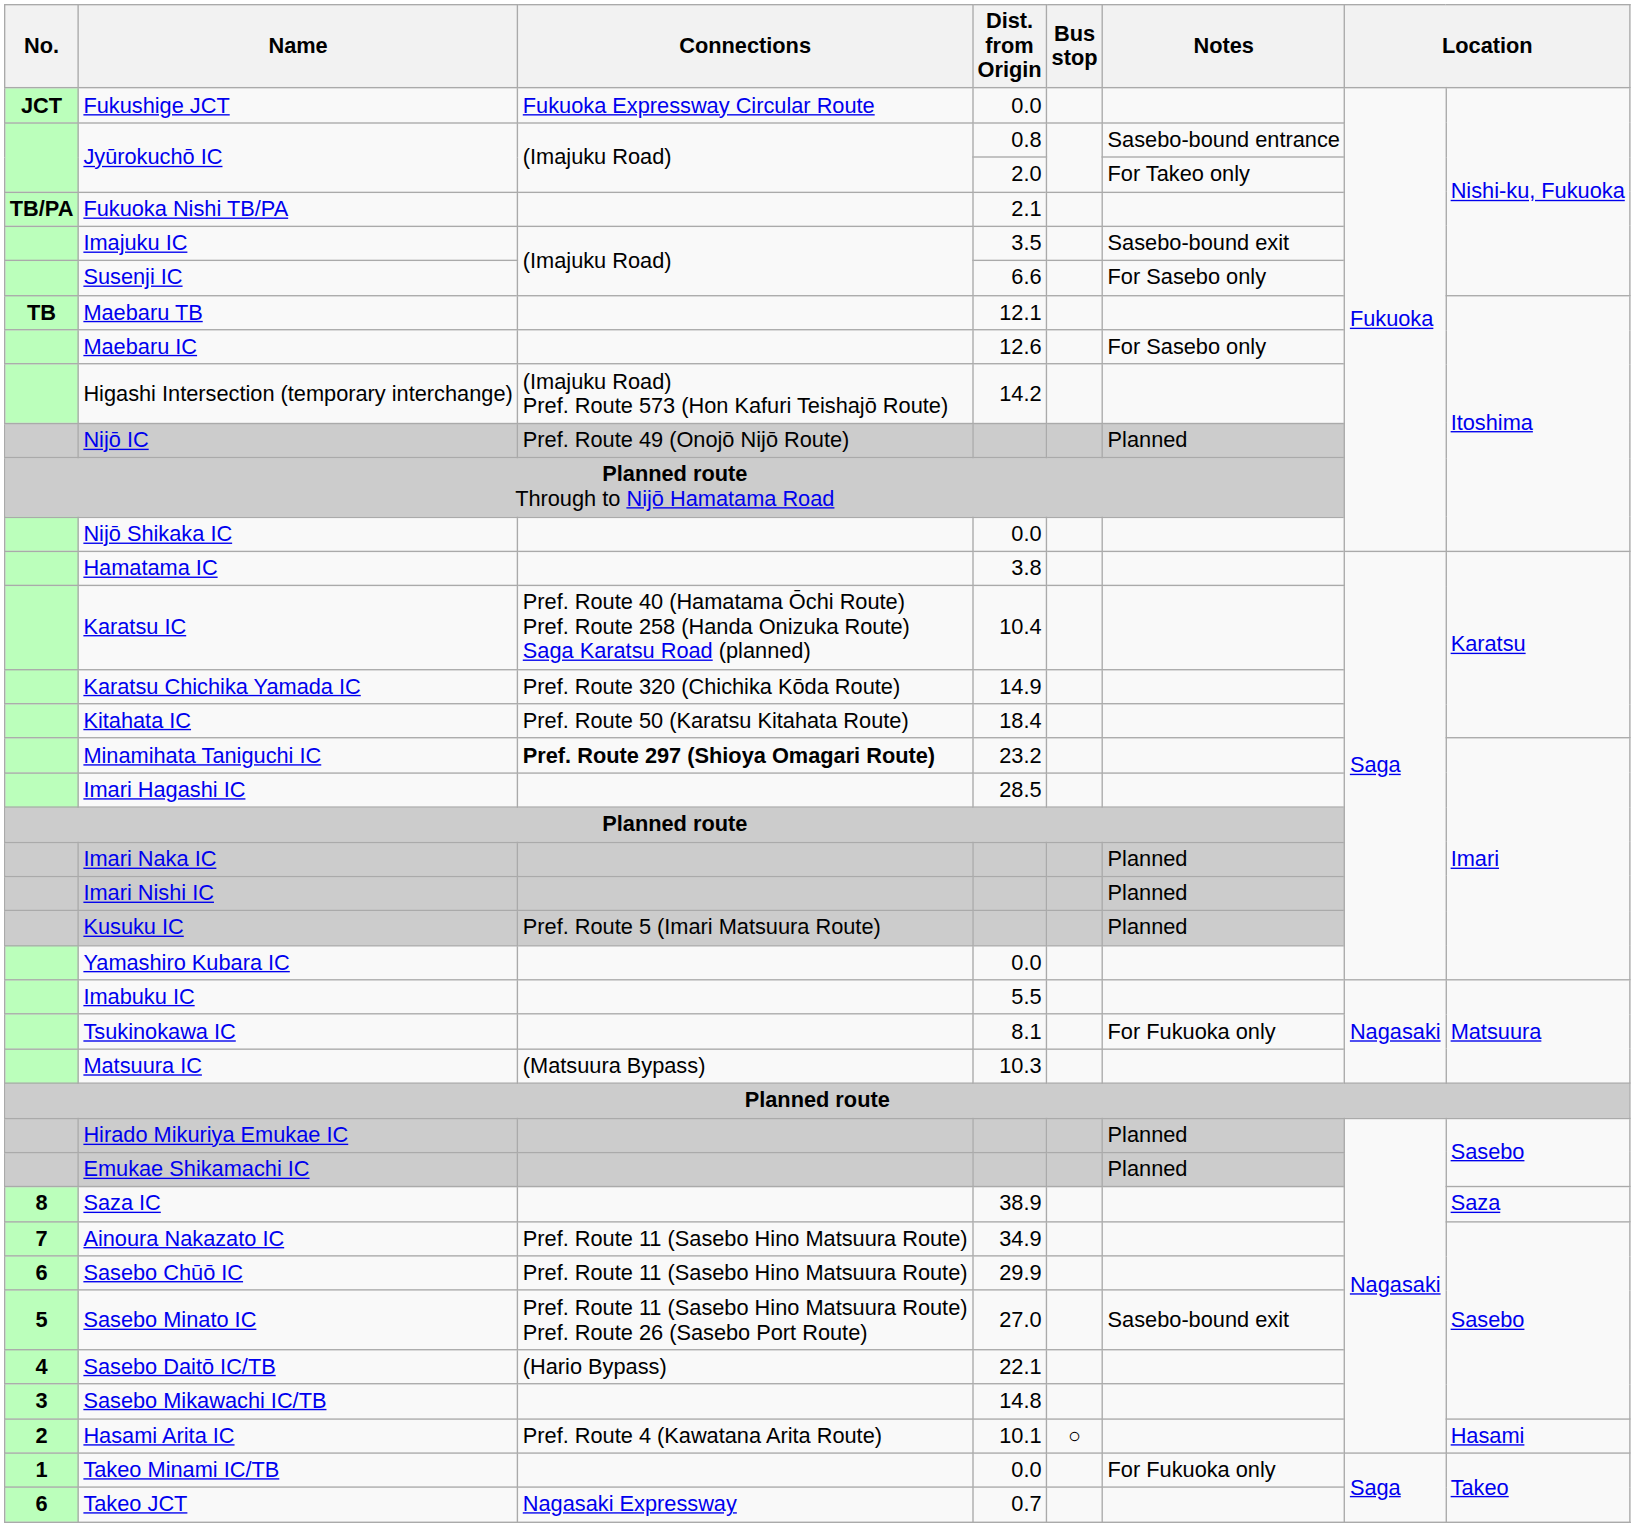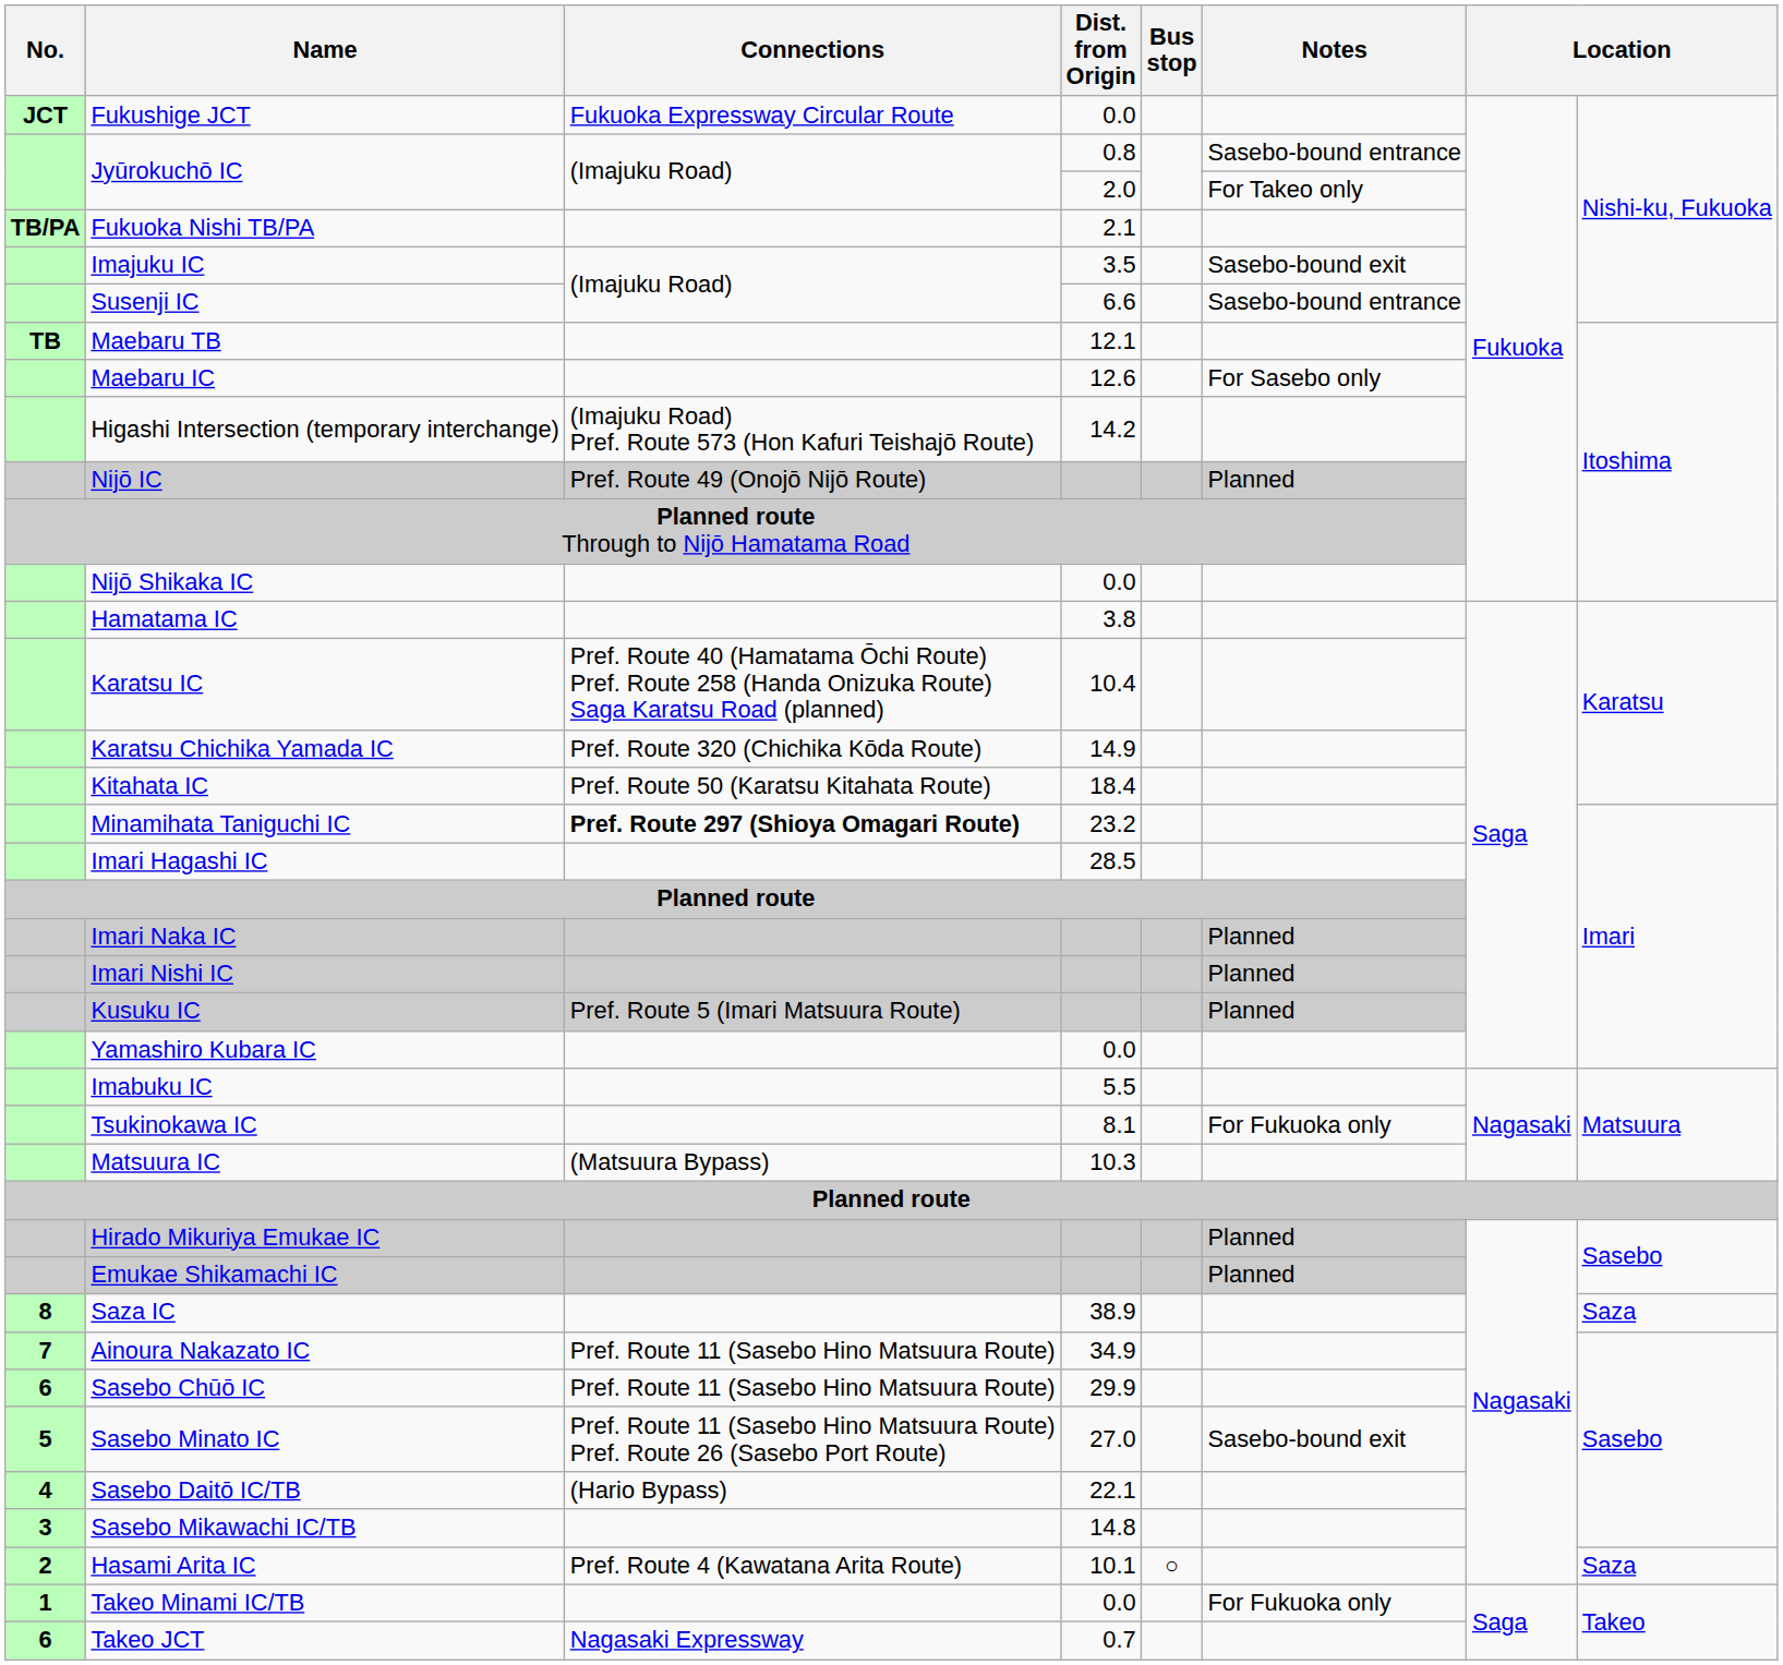Susenji IC | Notes: For Sasebo only -> Sasebo-bound entrance
Hasami Arita IC | column 8: Hasami -> Saza
